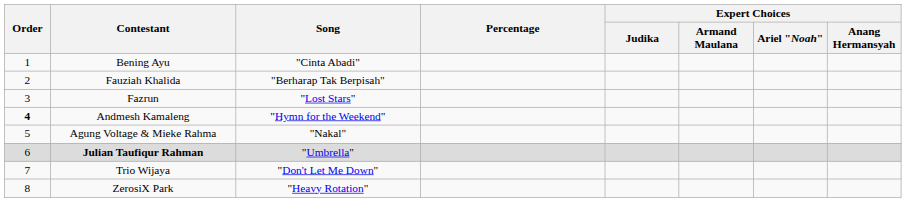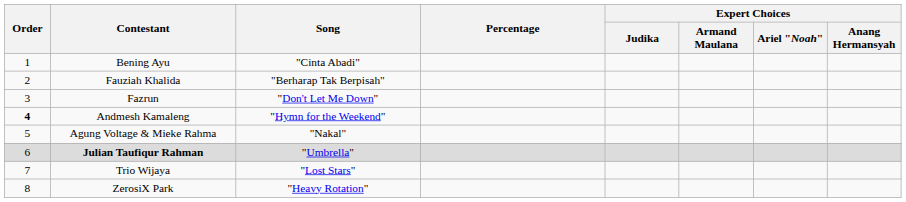Fazrun | Song: "Lost Stars" -> "Don't Let Me Down"
Trio Wijaya | Song: "Don't Let Me Down" -> "Lost Stars"
